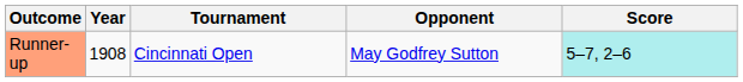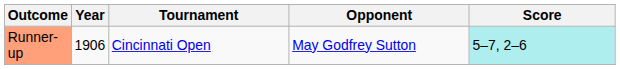Runner-up | Year: 1908 -> 1906
